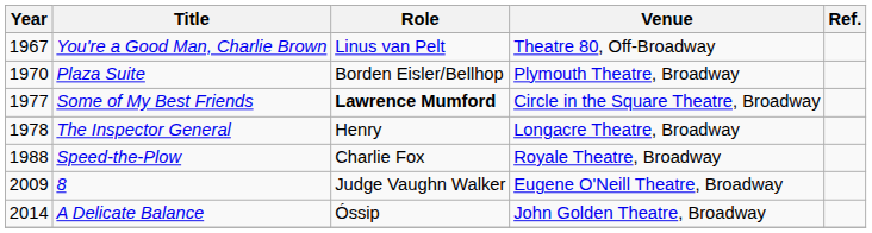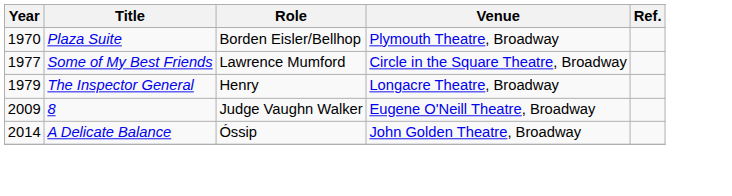- row: 1967 | You're a Good Man, Charlie Brown | Linus van Pelt | Theatre 80, Off-Broadway
Some of My Best Friends | Role: bold -> normal
The Inspector General | Year: 1978 -> 1979
- row: 1988 | Speed-the-Plow | Charlie Fox | Royale Theatre, Broadway
